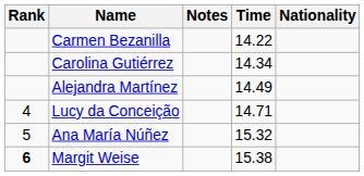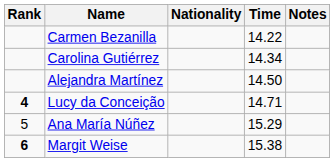columns swapped: Nationality <-> Notes
Alejandra Martínez | Time: 14.49 -> 14.50
Lucy da Conceição | Rank: normal -> bold
Ana María Núñez | Time: 15.32 -> 15.29
